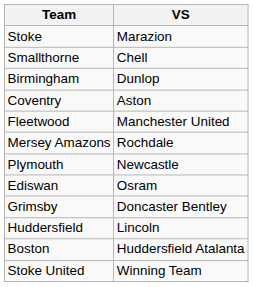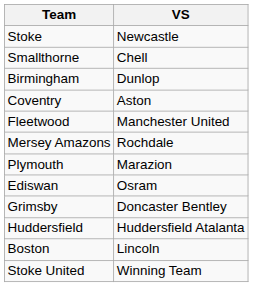Stoke | VS: Marazion -> Newcastle
Plymouth | VS: Newcastle -> Marazion
Huddersfield | VS: Lincoln -> Huddersfield Atalanta
Boston | VS: Huddersfield Atalanta -> Lincoln
